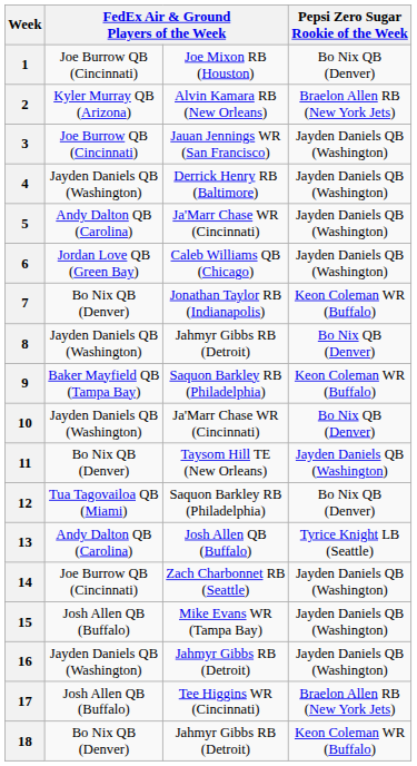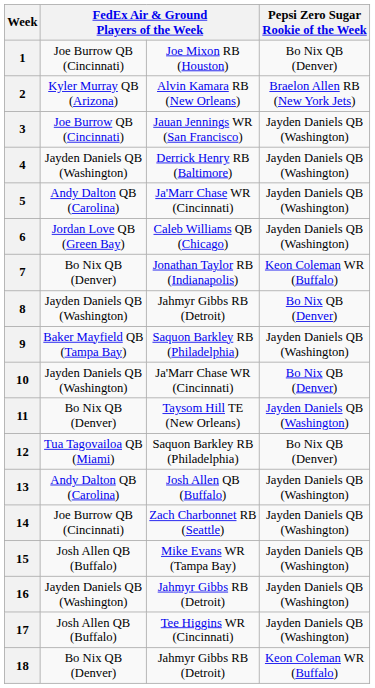9 | Pepsi Zero Sugar Rookie of the Week: Keon Coleman WR (Buffalo) -> Jayden Daniels QB (Washington)
13 | Pepsi Zero Sugar Rookie of the Week: Tyrice Knight LB (Seattle) -> Jayden Daniels QB (Washington)
17 | Pepsi Zero Sugar Rookie of the Week: Braelon Allen RB (New York Jets) -> Jayden Daniels QB (Washington)
